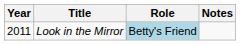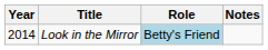Look in the Mirror | Year: 2011 -> 2014
